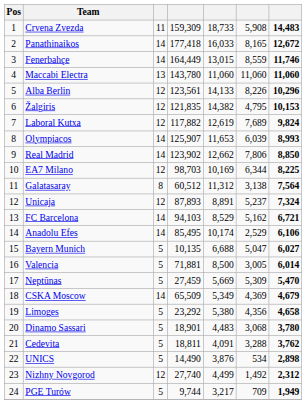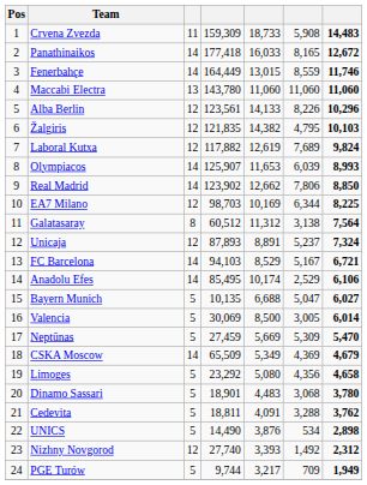Žalgiris | column 7: 10,153 -> 10,103
FC Barcelona | column 6: 5,162 -> 5,167
Valencia | column 4: 71,881 -> 30,069
Limoges | column 5: 5,380 -> 5,080
Nizhny Novgorod | column 5: 4,499 -> 3,393
